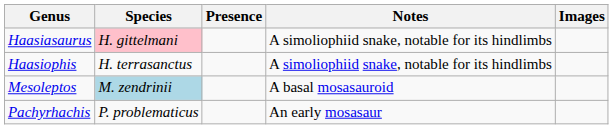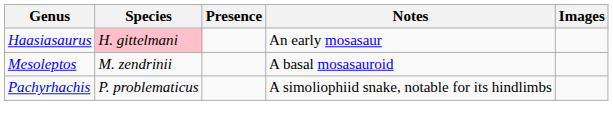Haasiasaurus | Notes: A simoliophiid snake, notable for its hindlimbs -> An early mosasaur
- row: Haasiophis | H. terrasanctus | A simoliophiid snake, notable for its hindlimbs
Mesoleptos | Species: lightblue background -> no background
Pachyrhachis | Notes: An early mosasaur -> A simoliophiid snake, notable for its hindlimbs
